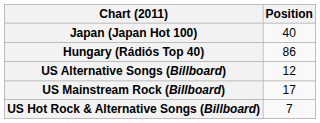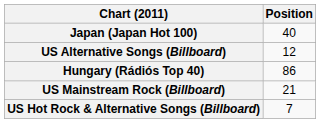rows swapped: Hungary (Rádiós Top 40) <-> US Alternative Songs (Billboard)
US Mainstream Rock (Billboard) | Position: 17 -> 21
